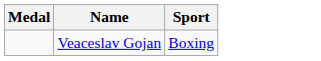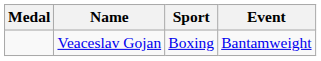+ column: Event | Bantamweight
